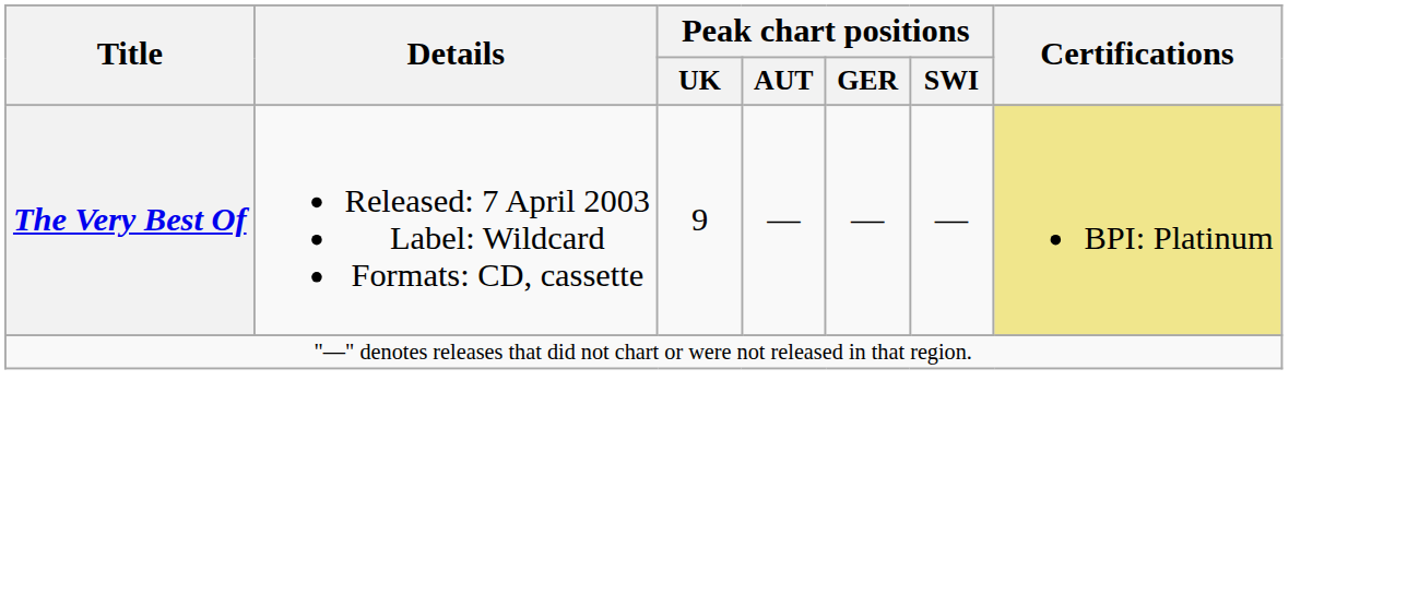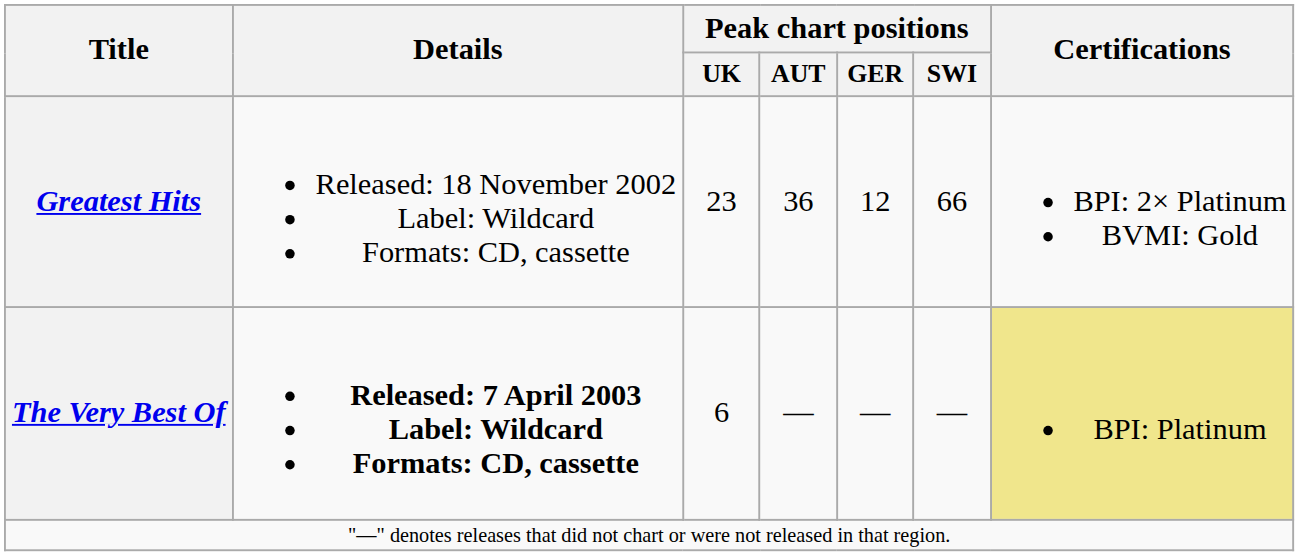+ row: Greatest Hits | Released: 18 November 2002 Label: Wildcard Formats: CD, cassette | 23 | 36 | 12 | 66 | BPI: 2× Platinum BVMI: Gold
The Very Best Of | Details: normal -> bold
The Very Best Of | Peak chart positions / UK: 9 -> 6
